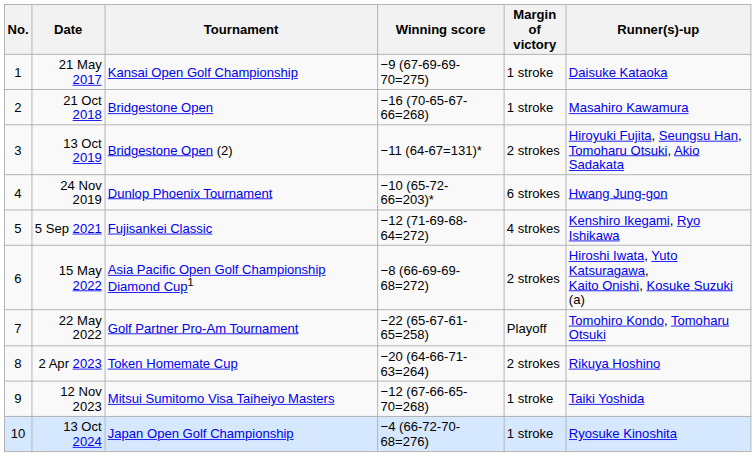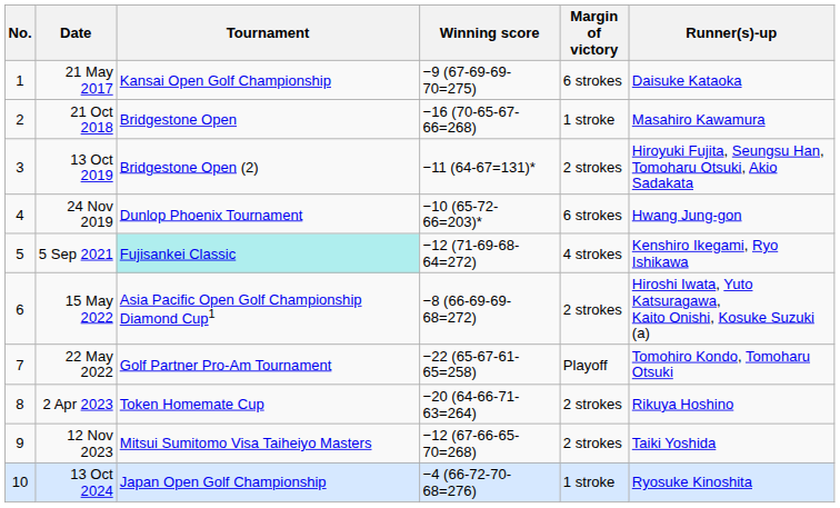21 May 2017 | Margin of victory: 1 stroke -> 6 strokes
5 Sep 2021 | Tournament: no background -> paleturquoise background
12 Nov 2023 | Margin of victory: 1 stroke -> 2 strokes
